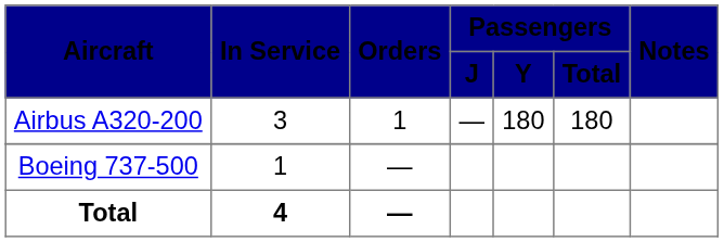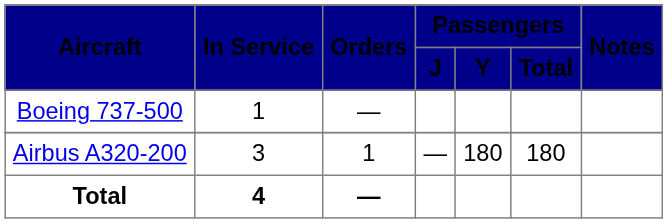rows swapped: Airbus A320-200 <-> Boeing 737-500
